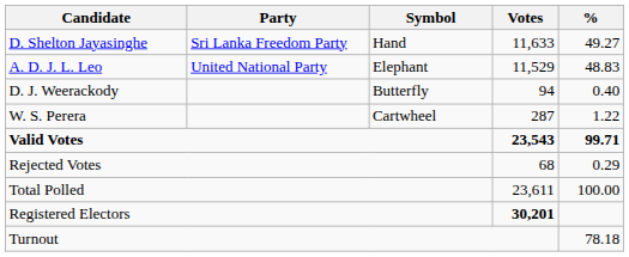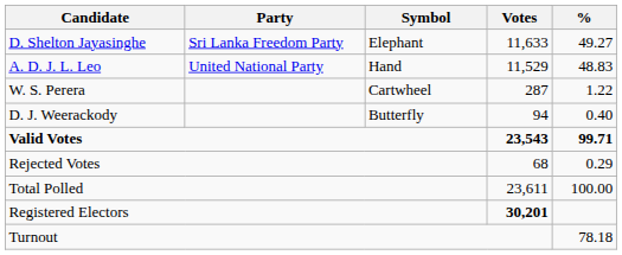D. Shelton Jayasinghe | Symbol: Hand -> Elephant
A. D. J. L. Leo | Symbol: Elephant -> Hand
rows swapped: W. S. Perera <-> D. J. Weerackody
